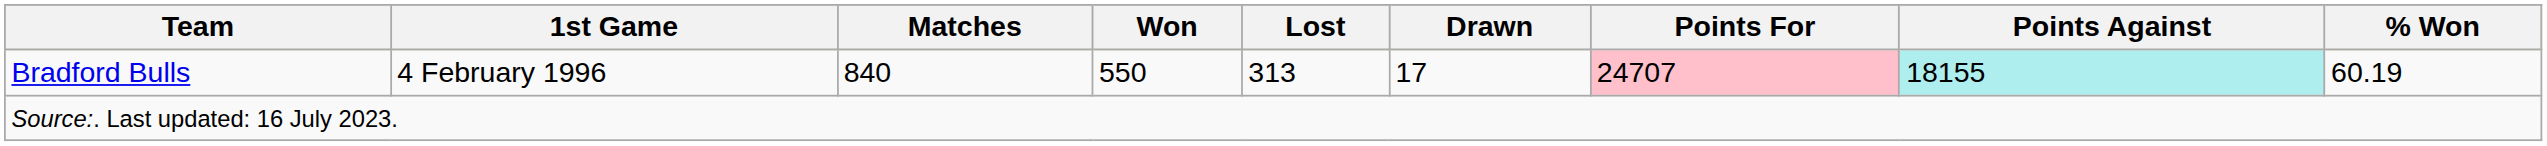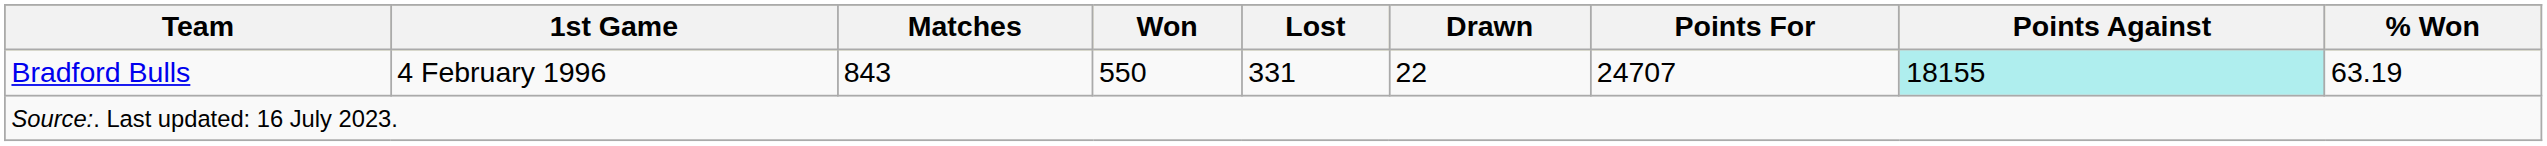Bradford Bulls | Matches: 840 -> 843
Bradford Bulls | Lost: 313 -> 331
Bradford Bulls | Drawn: 17 -> 22
Bradford Bulls | Points For: pink background -> no background
Bradford Bulls | % Won: 60.19 -> 63.19
